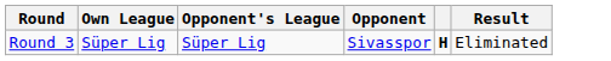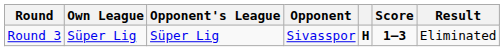+ column: Score | 1–3
